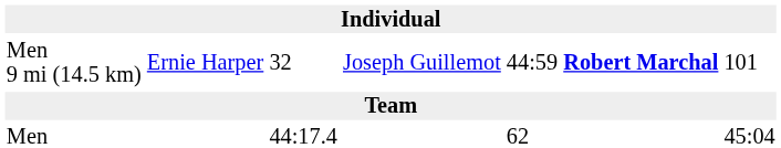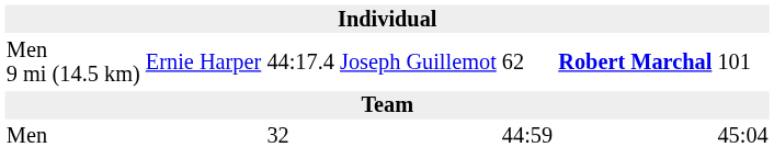Men 9 mi (14.5 km) | column 3: 32 -> 44:17.4
Men 9 mi (14.5 km) | column 5: 44:59 -> 62
Men | column 3: 44:17.4 -> 32
Men | column 5: 62 -> 44:59
